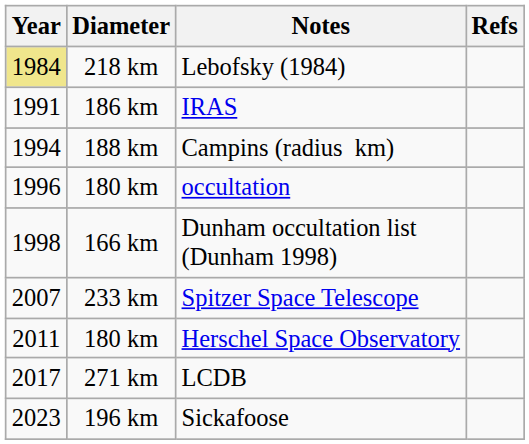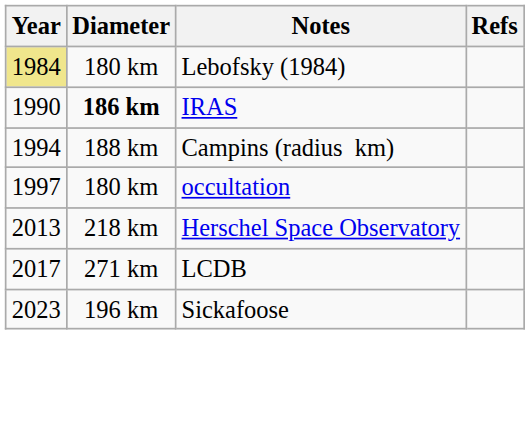Lebofsky (1984) | Diameter: 218 km -> 180 km
IRAS | Year: 1991 -> 1990
IRAS | Diameter: normal -> bold
occultation | Year: 1996 -> 1997
- row: 1998 | 166 km | Dunham occultation list (Dunham 1998)
- row: 2007 | 233 km | Spitzer Space Telescope
Herschel Space Observatory | Year: 2011 -> 2013
Herschel Space Observatory | Diameter: 180 km -> 218 km
